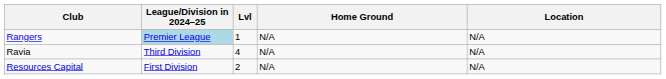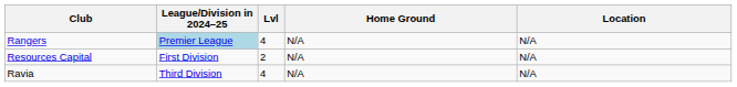Rangers | Lvl: 1 -> 4
rows swapped: Ravia <-> Resources Capital
